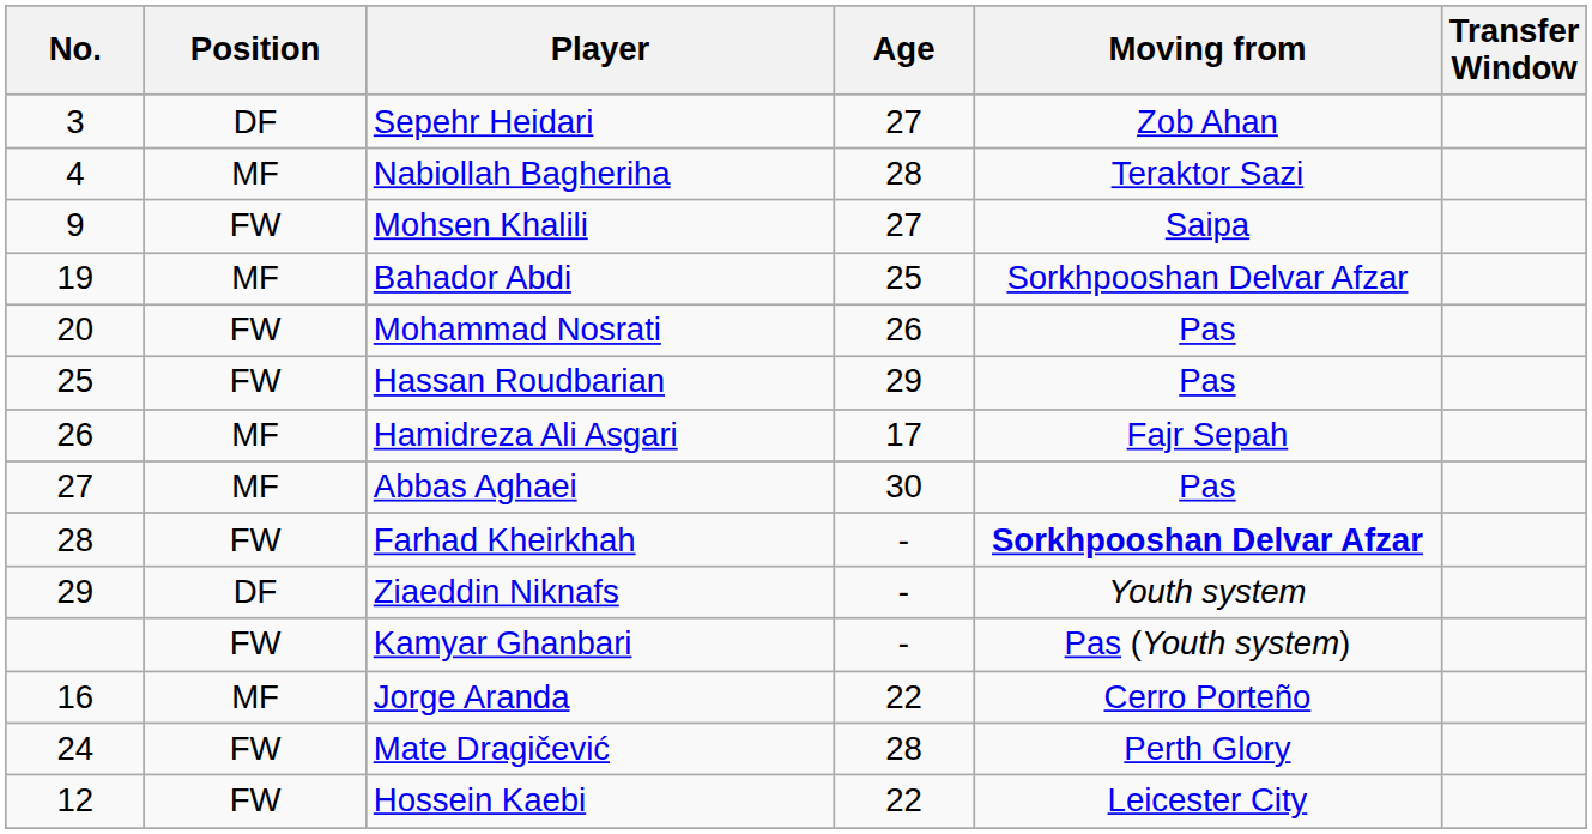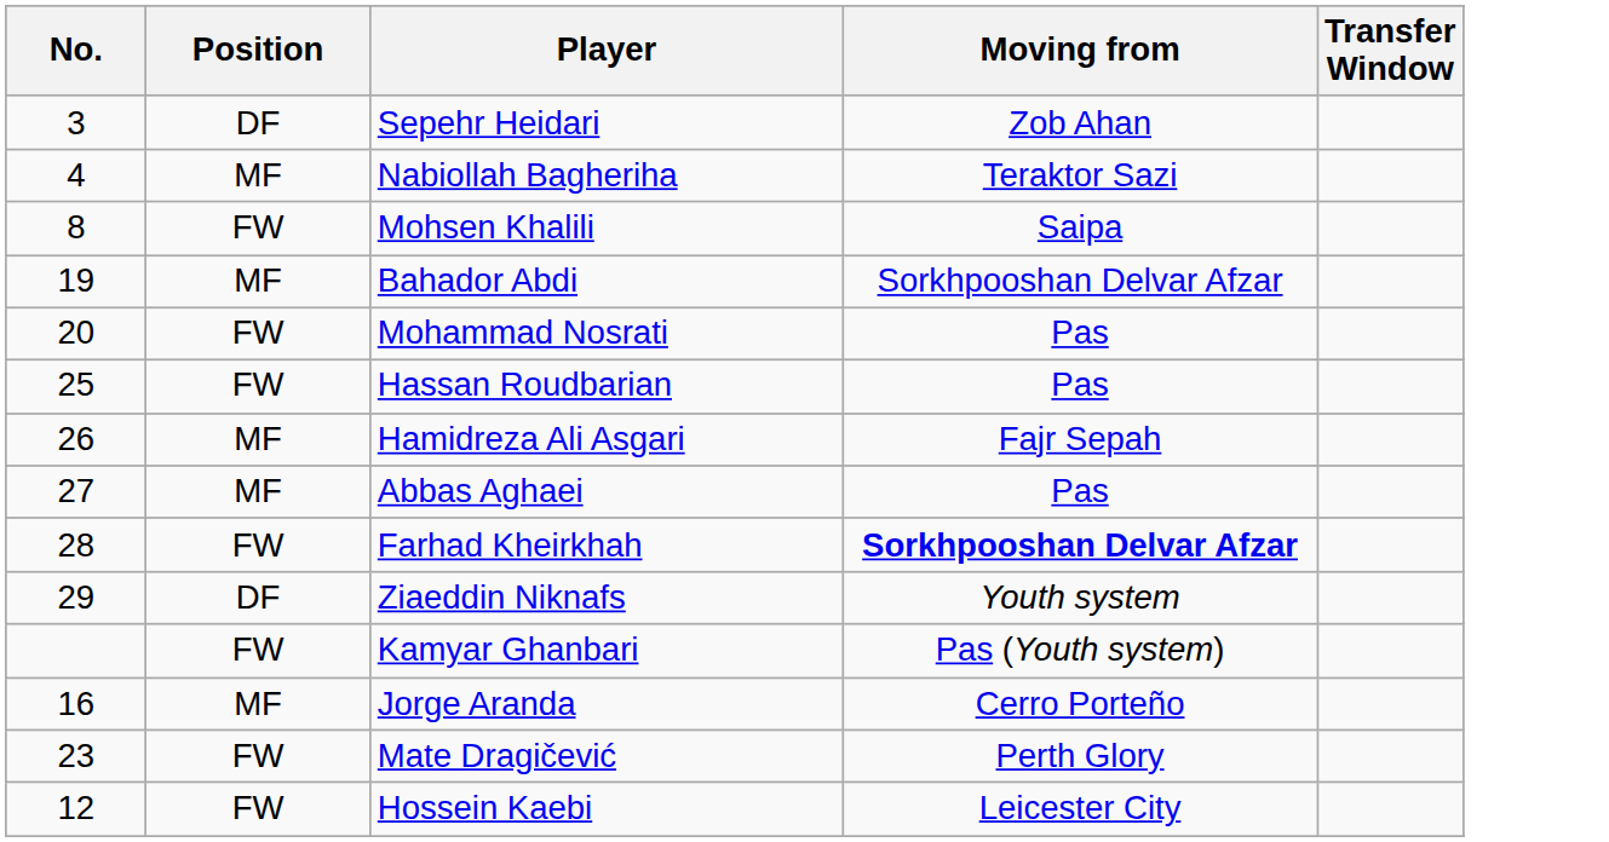- column: Age | 27 | 28 | 27 | 25 | 26 | 29 | 17 | 30 | - | - | - | 22 | 28 | 22
Mohsen Khalili | No.: 9 -> 8
Mate Dragičević | No.: 24 -> 23
